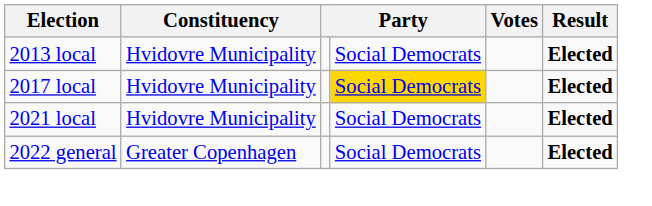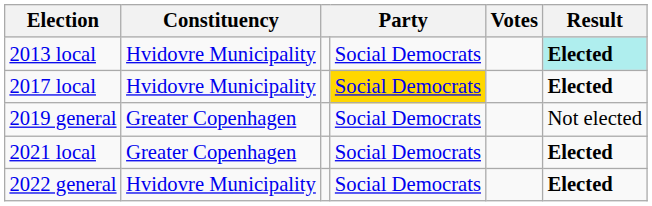2013 local | Result: no background -> paleturquoise background
+ row: 2019 general | Greater Copenhagen | Social Democrats | Not elected
2021 local | Constituency: Hvidovre Municipality -> Greater Copenhagen
2022 general | Constituency: Greater Copenhagen -> Hvidovre Municipality
